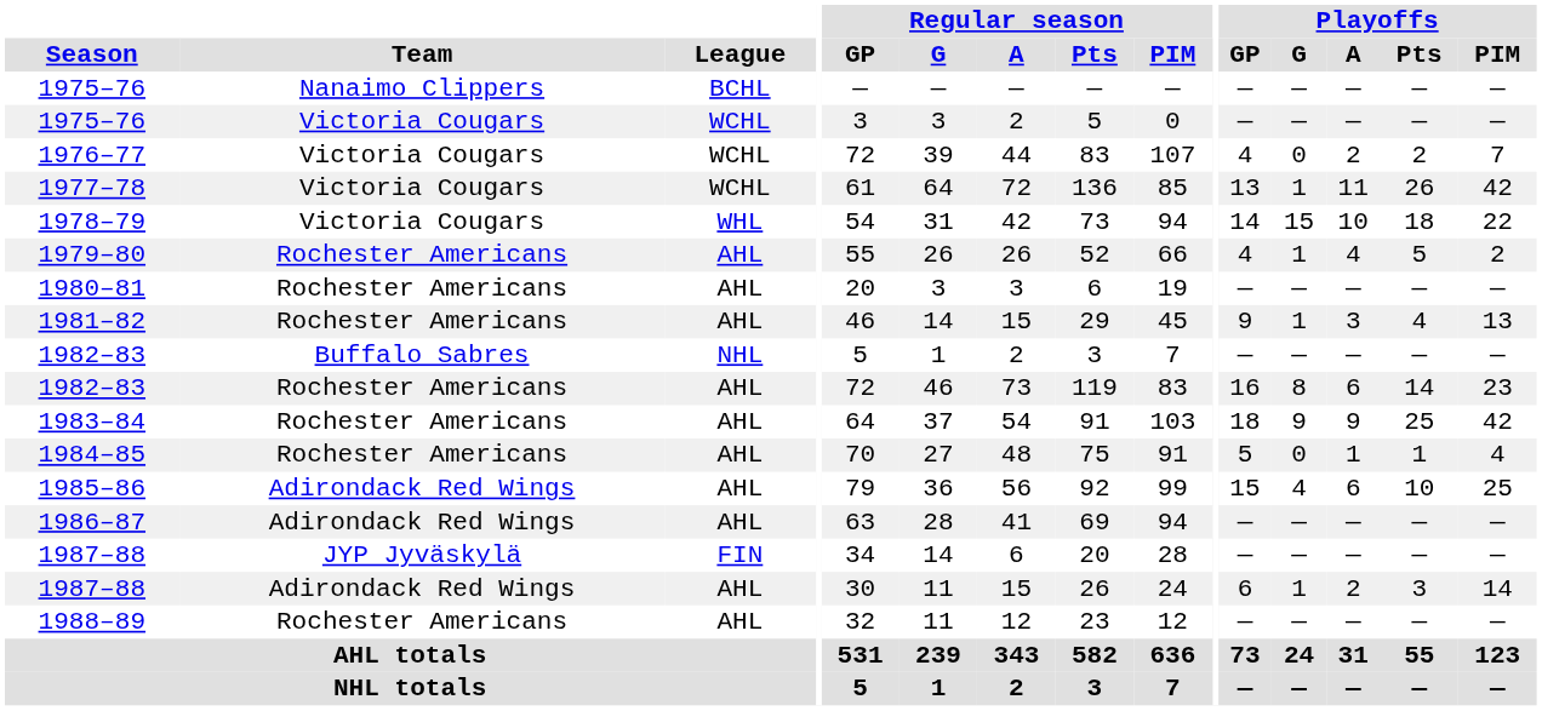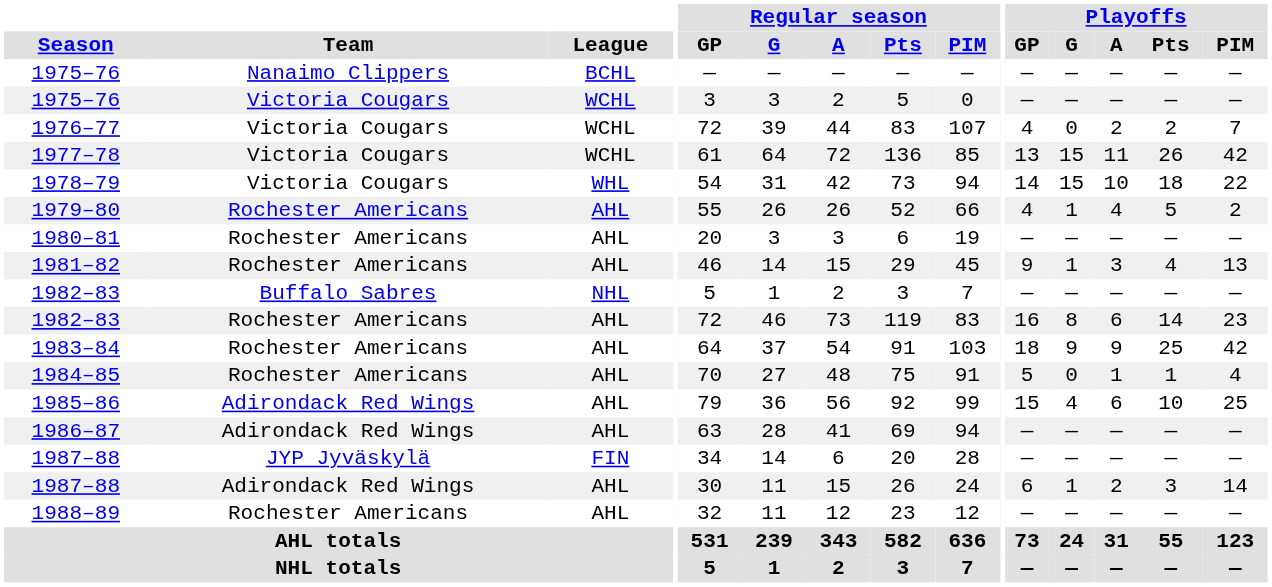1977–78 | Playoffs / G: 1 -> 15
